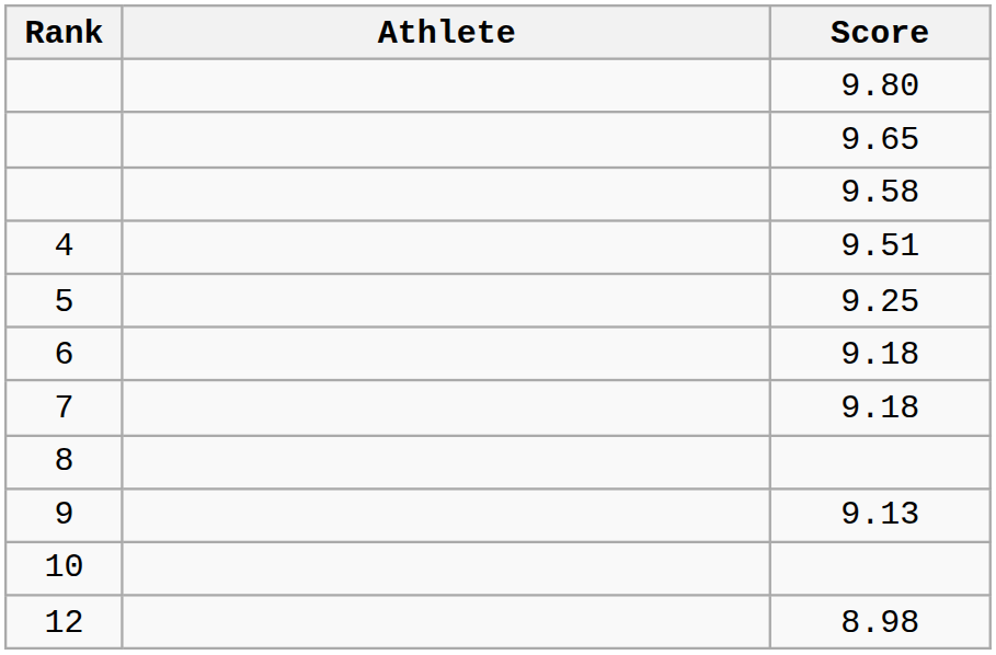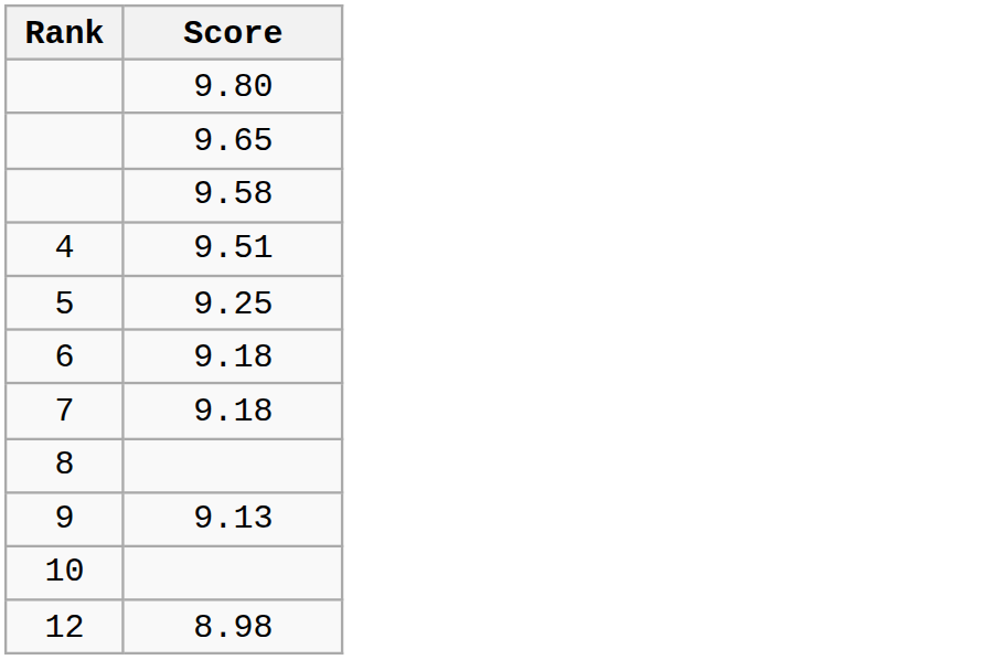- column: Athlete
